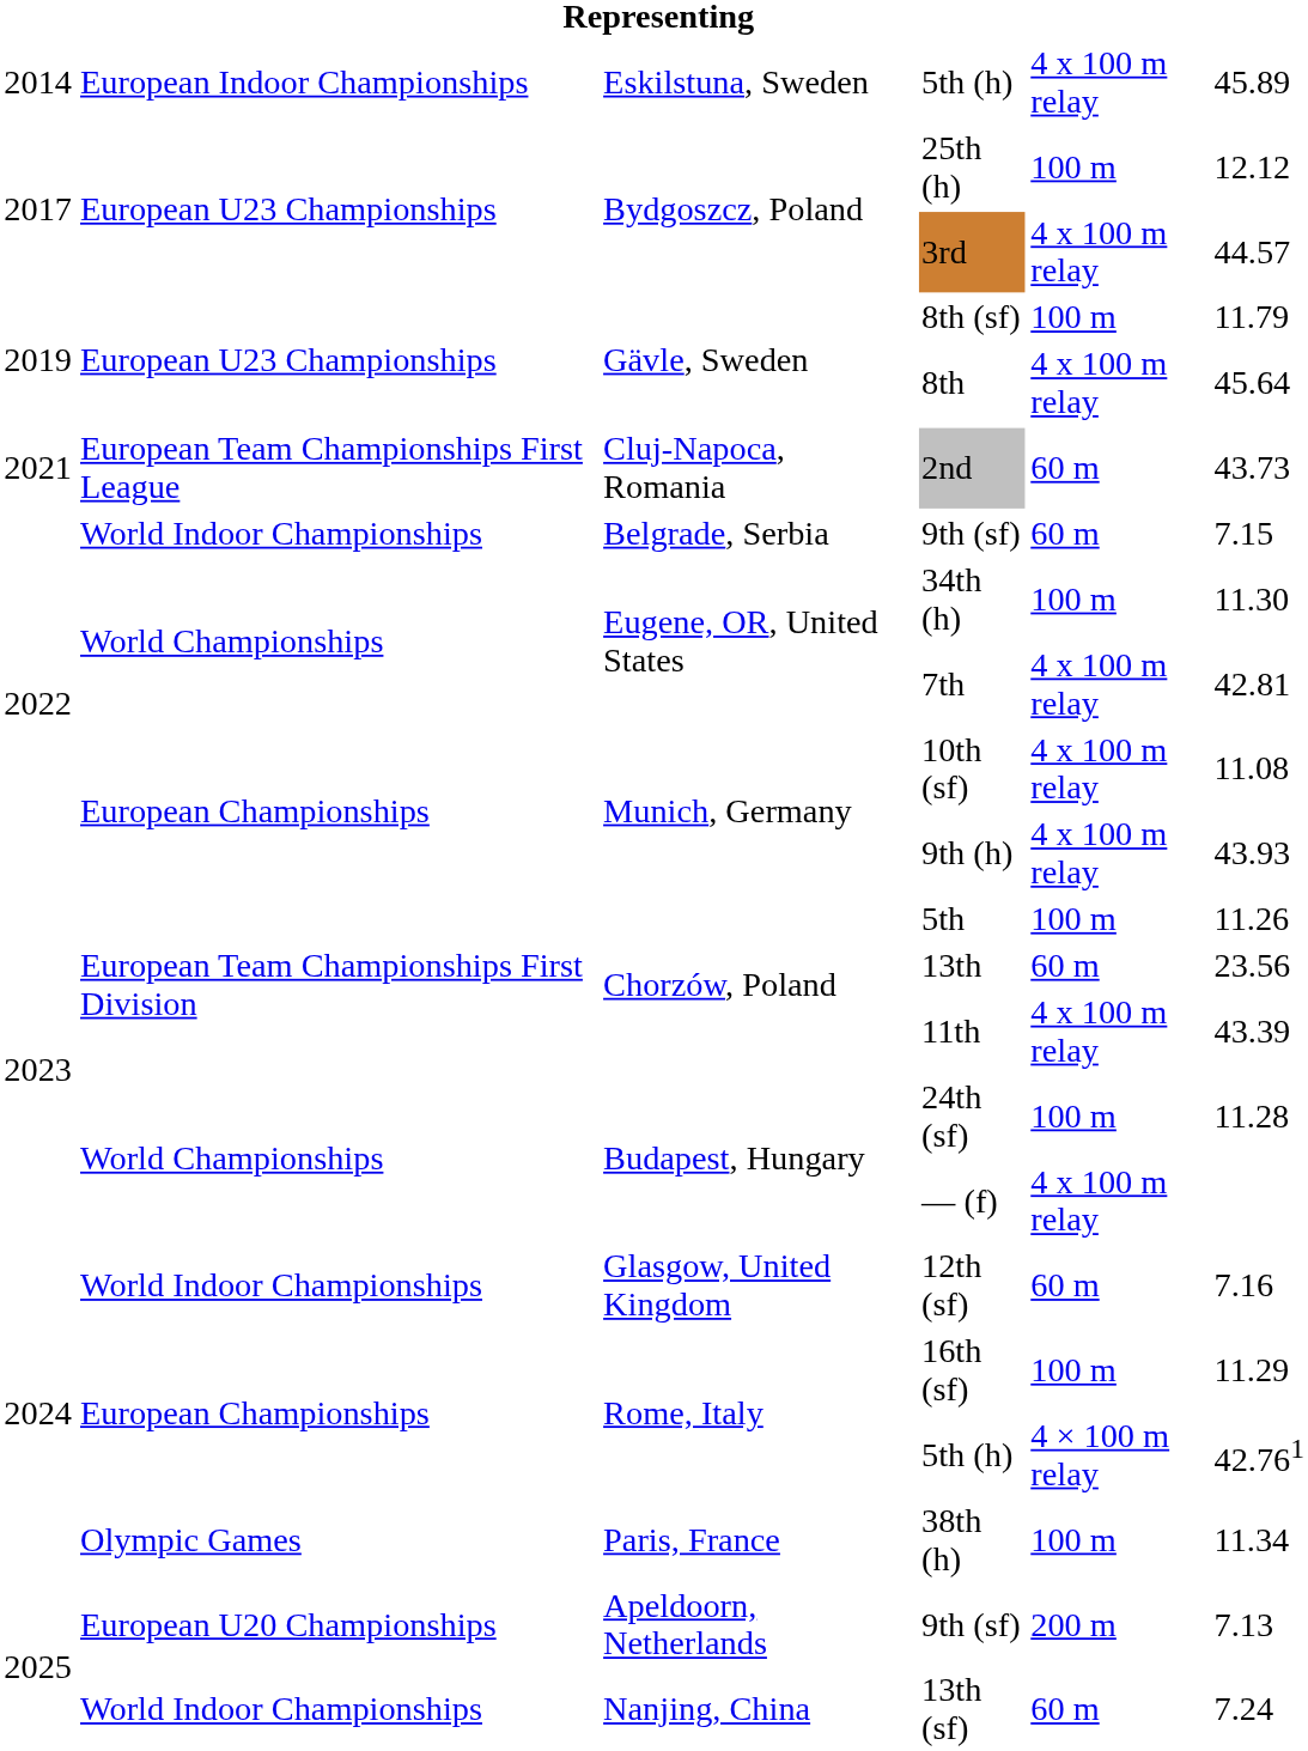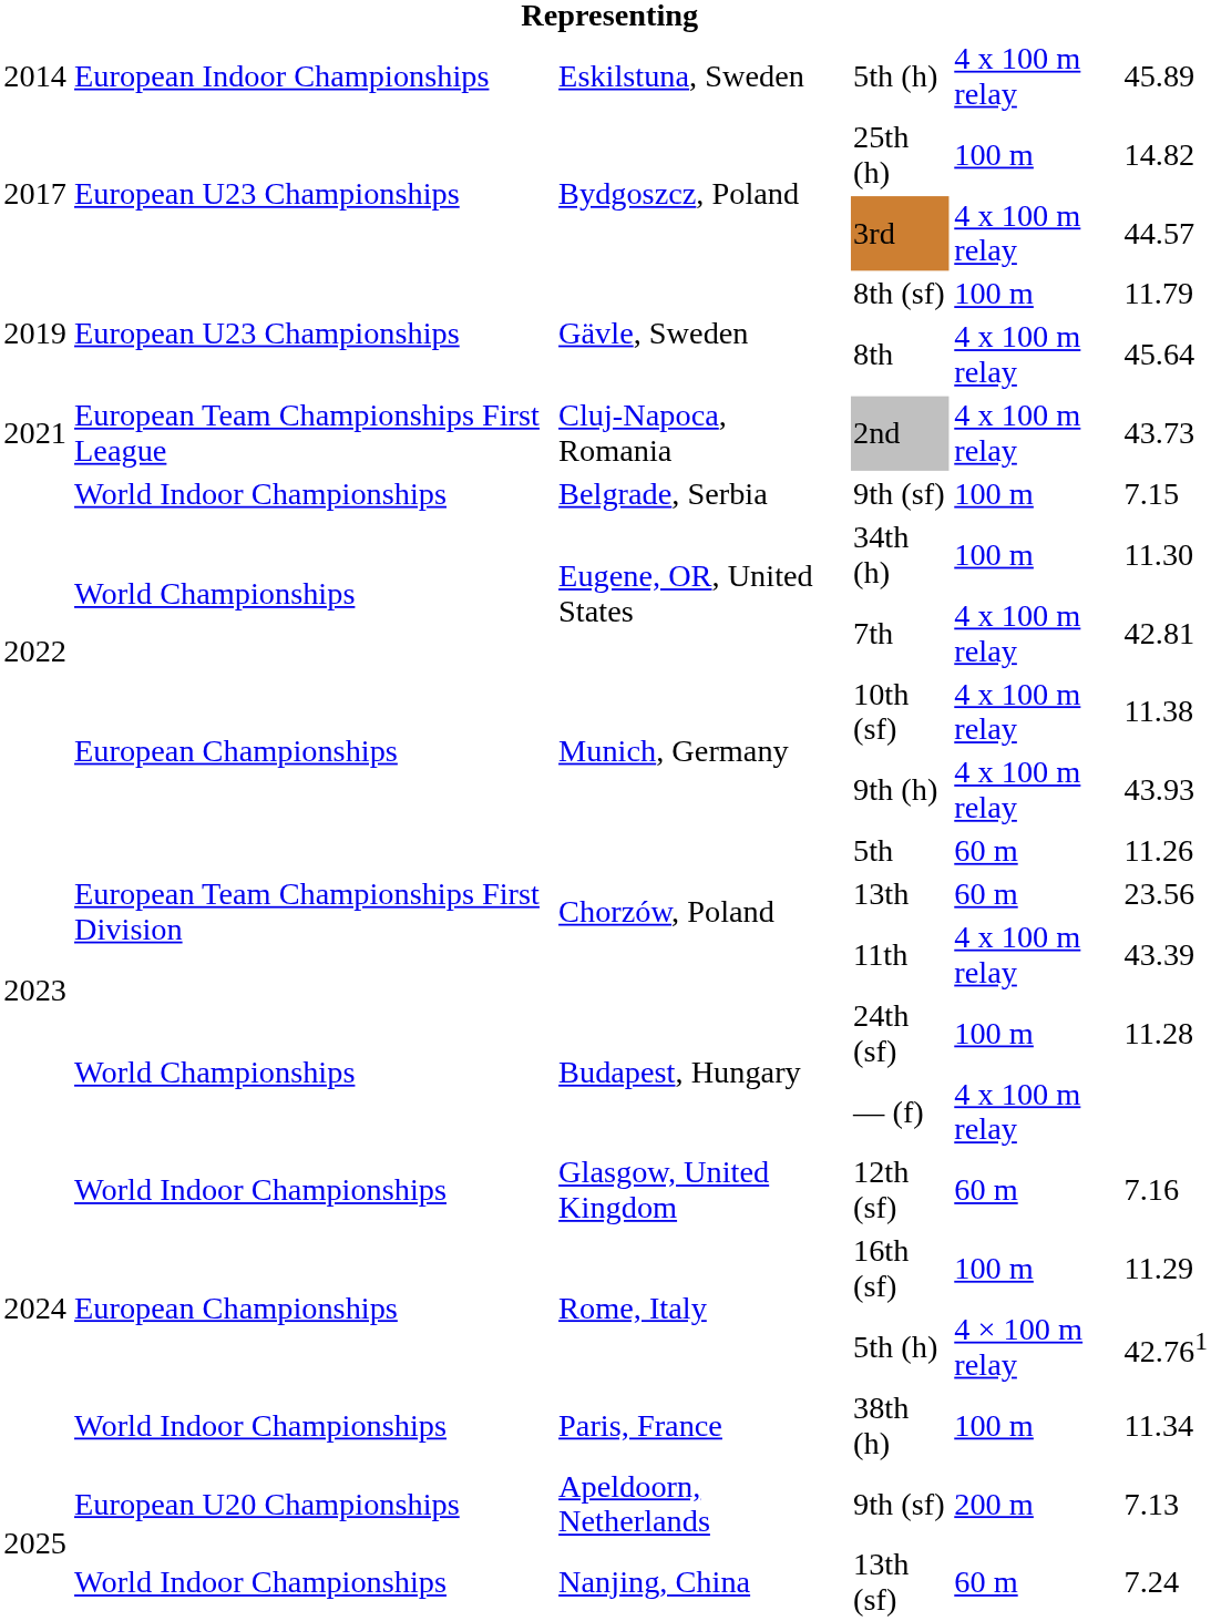25th (h) | column 6: 12.12 -> 14.82
2nd | column 5: 60 m -> 4 x 100 m relay
Belgrade, Serbia / 9th (sf) | column 5: 60 m -> 100 m
10th (sf) | column 6: 11.08 -> 11.38
5th | column 5: 100 m -> 60 m
38th (h) | column 2: Olympic Games -> World Indoor Championships
